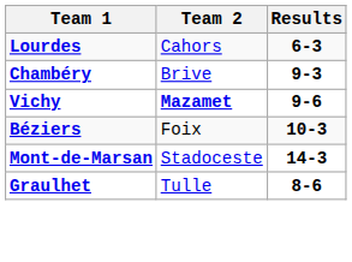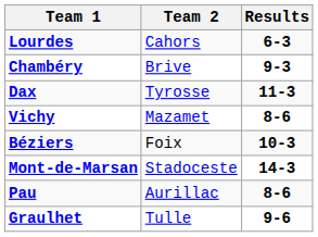+ row: Dax | Tyrosse | 11-3
Vichy | Team 2: bold -> normal
Vichy | Results: 9-6 -> 8-6
+ row: Pau | Aurillac | 8-6
Graulhet | Results: 8-6 -> 9-6
